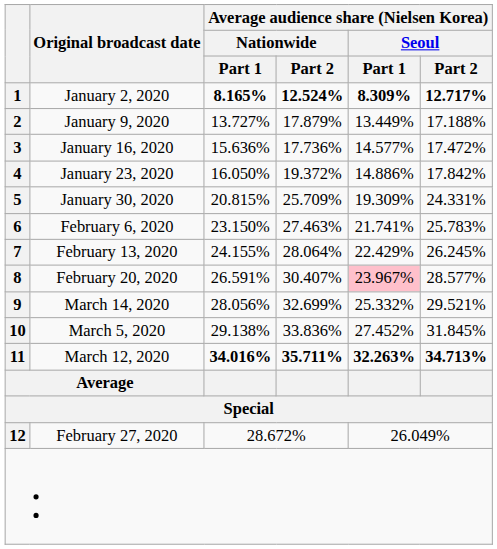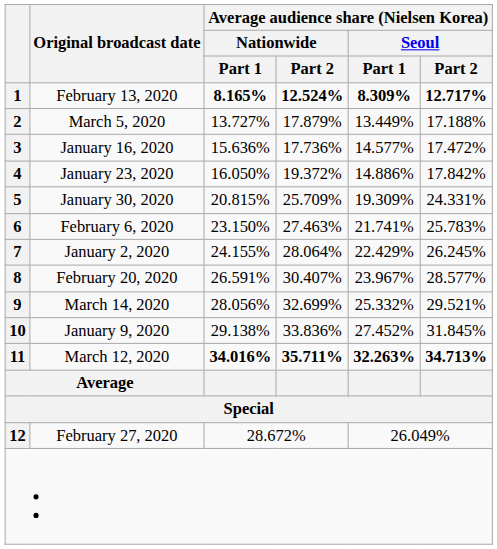1 | Original broadcast date: January 2, 2020 -> February 13, 2020
2 | Original broadcast date: January 9, 2020 -> March 5, 2020
7 | Original broadcast date: February 13, 2020 -> January 2, 2020
8 | Average audience share (Nielsen Korea) / Seoul / Part 1: pink background -> no background
10 | Original broadcast date: March 5, 2020 -> January 9, 2020
